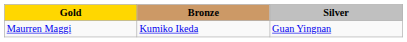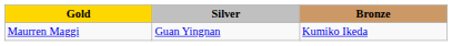columns swapped: Silver <-> Bronze
